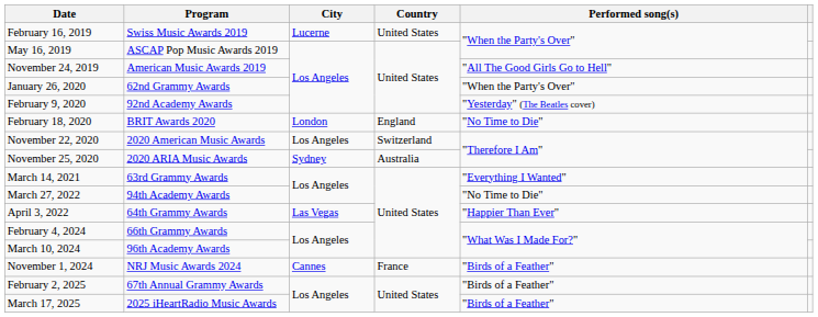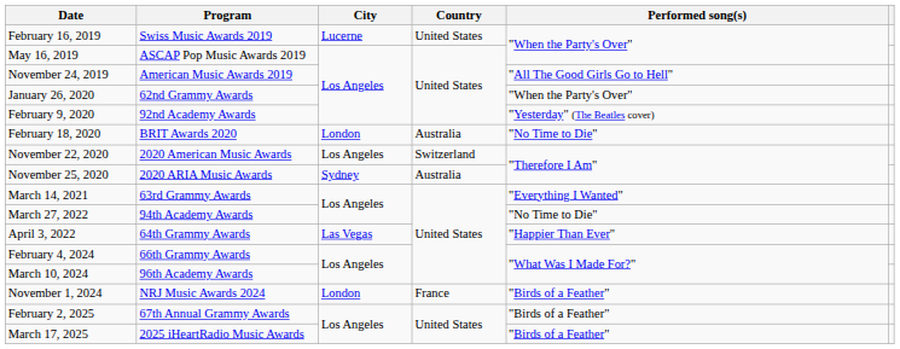February 18, 2020 | Country: England -> Australia
November 1, 2024 | City: Cannes -> London
